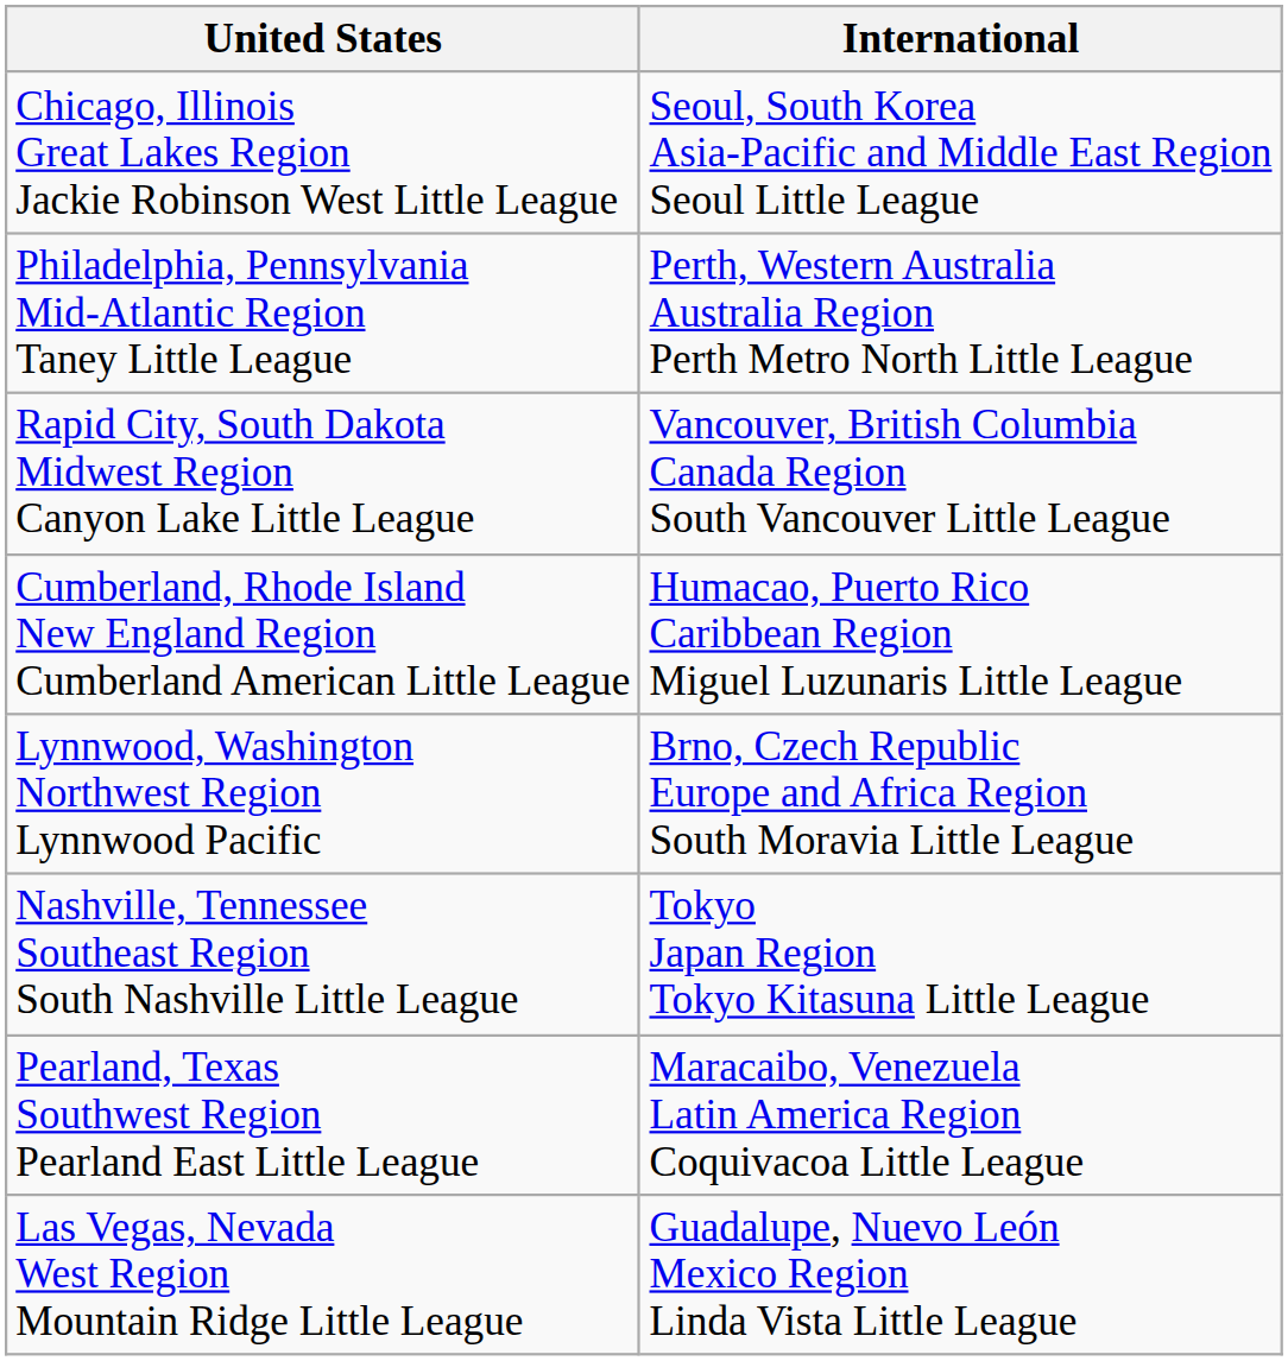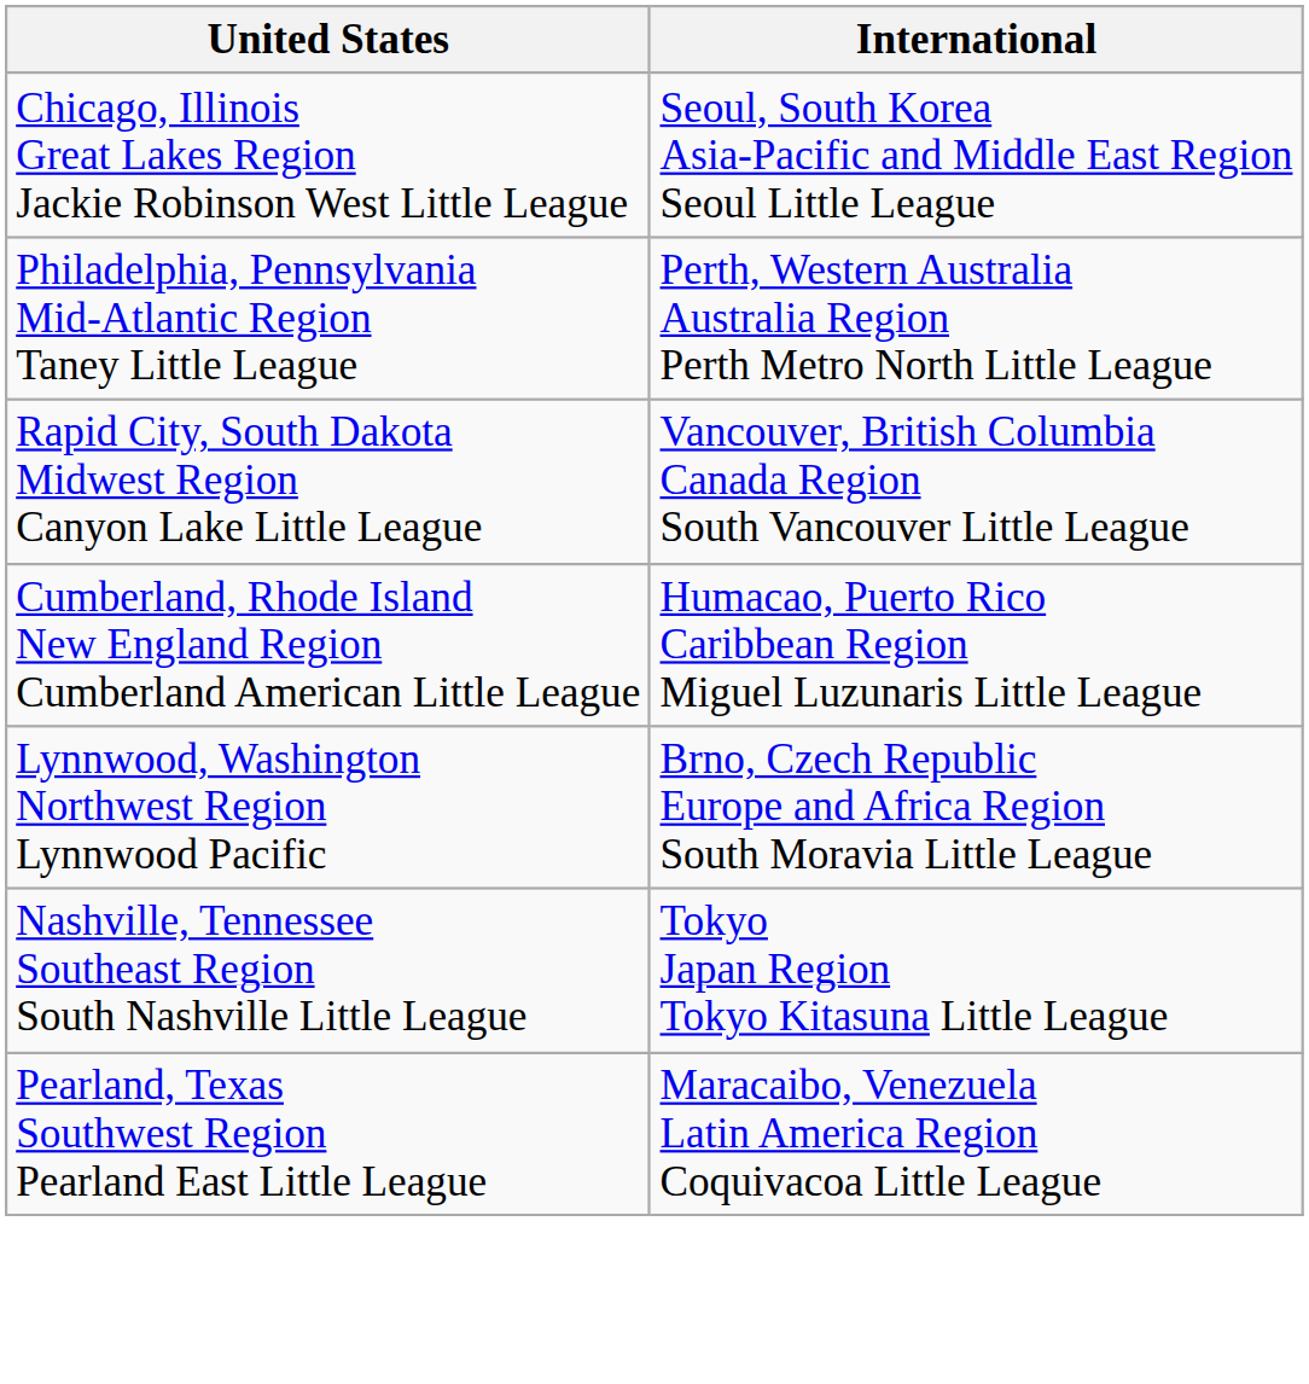- row: Las Vegas, Nevada West Region Mountain Ridge Little League | Guadalupe, Nuevo León Mexico Region Linda Vista Little League
